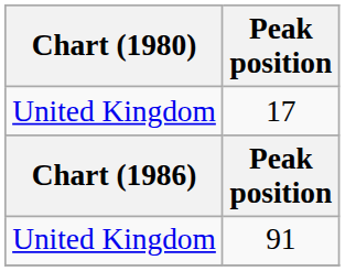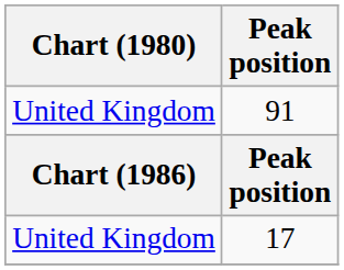rows swapped: 17 <-> 91
